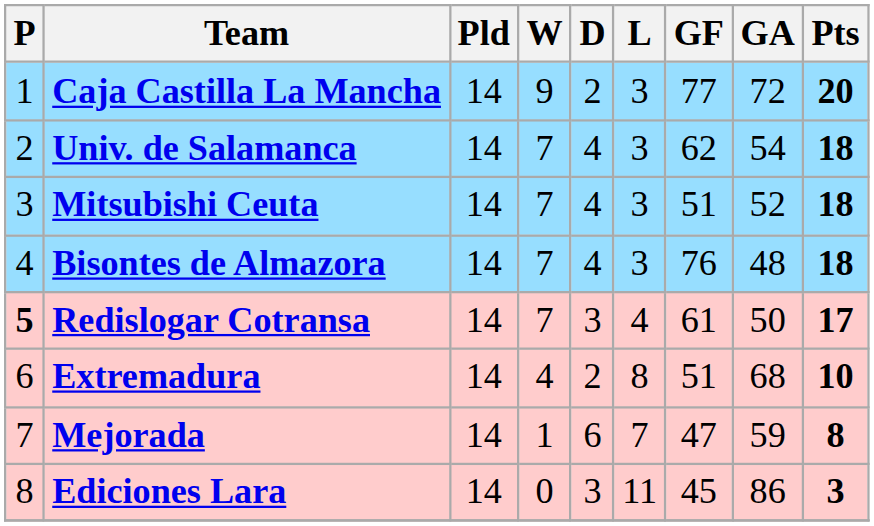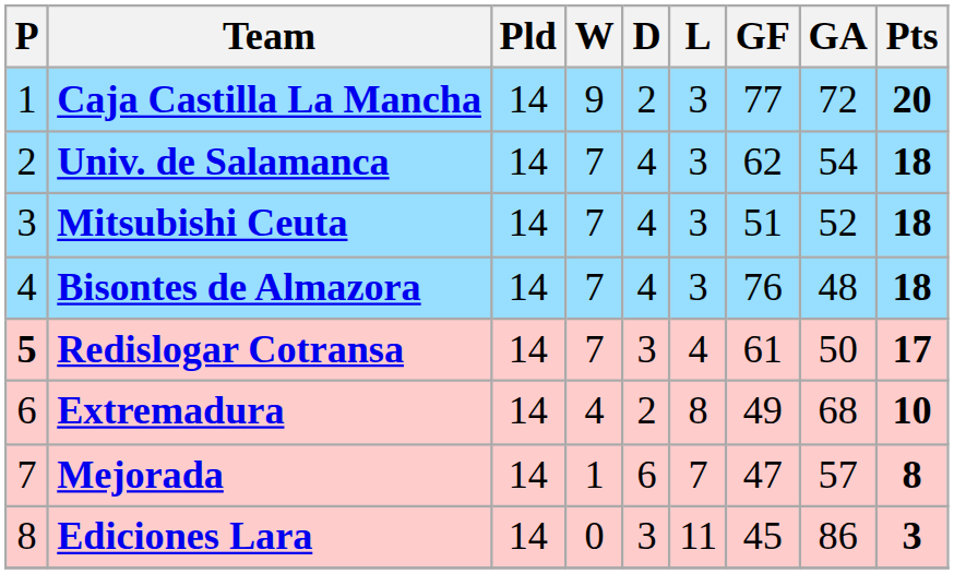Extremadura | GF: 51 -> 49
Mejorada | GA: 59 -> 57
